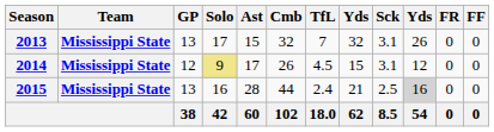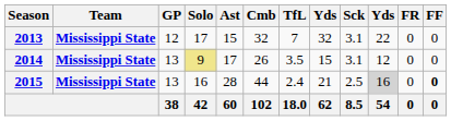2013 | GP: 13 -> 12
2013 | column 10: 26 -> 22
2014 | GP: 12 -> 13
2014 | TfL: 4.5 -> 3.5
2015 | FF: normal -> bold
